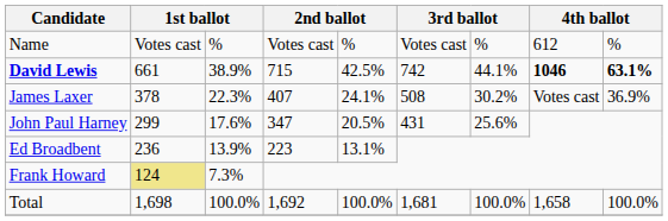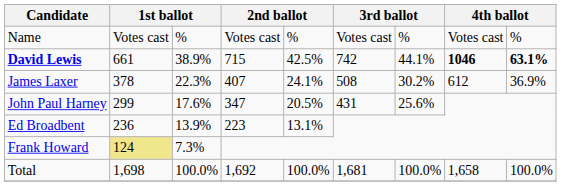Name | column 8: 612 -> Votes cast
James Laxer | column 8: Votes cast -> 612
